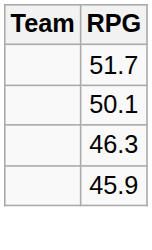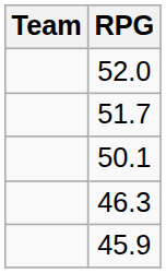+ row: 52.0
